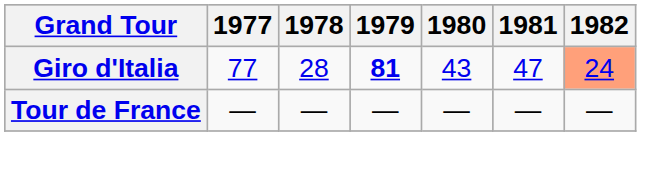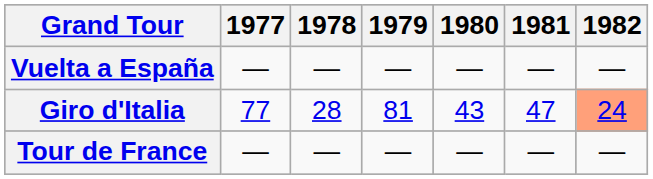+ row: Vuelta a España | — | — | — | — | — | —
Giro d'Italia | 1979: bold -> normal
